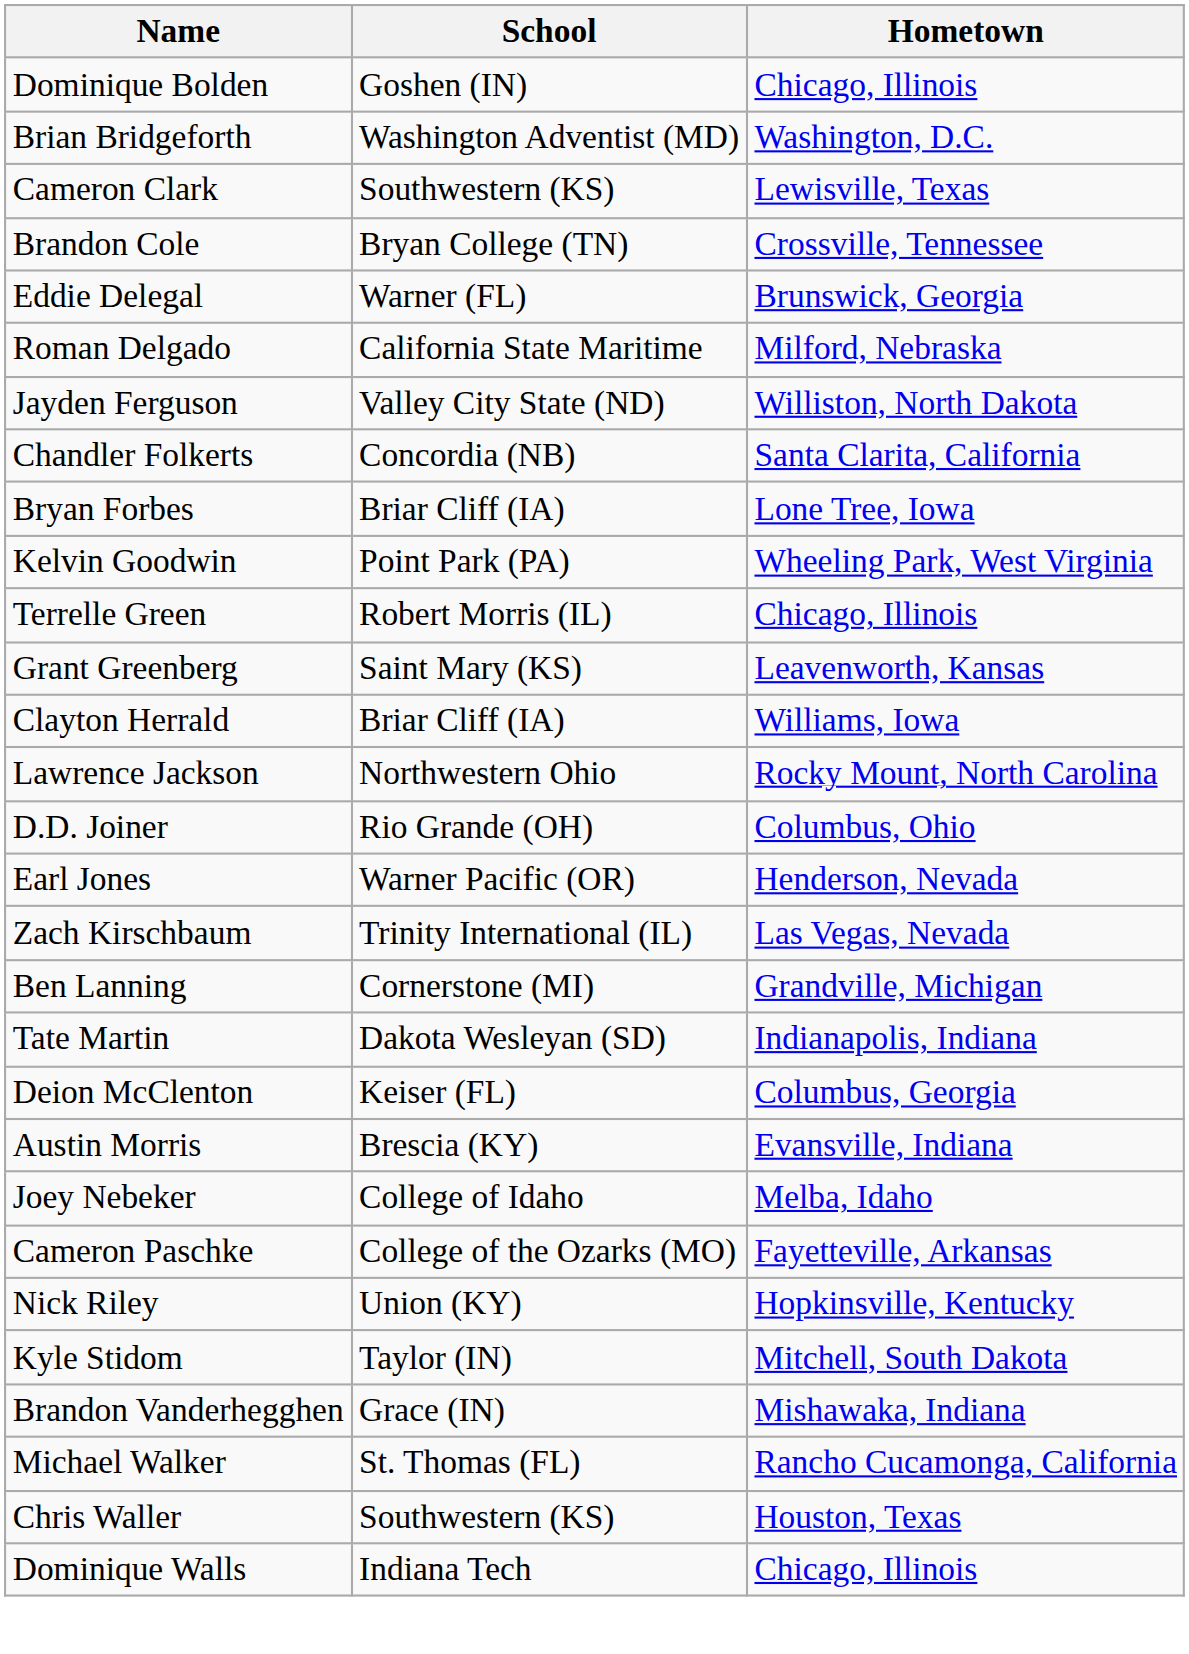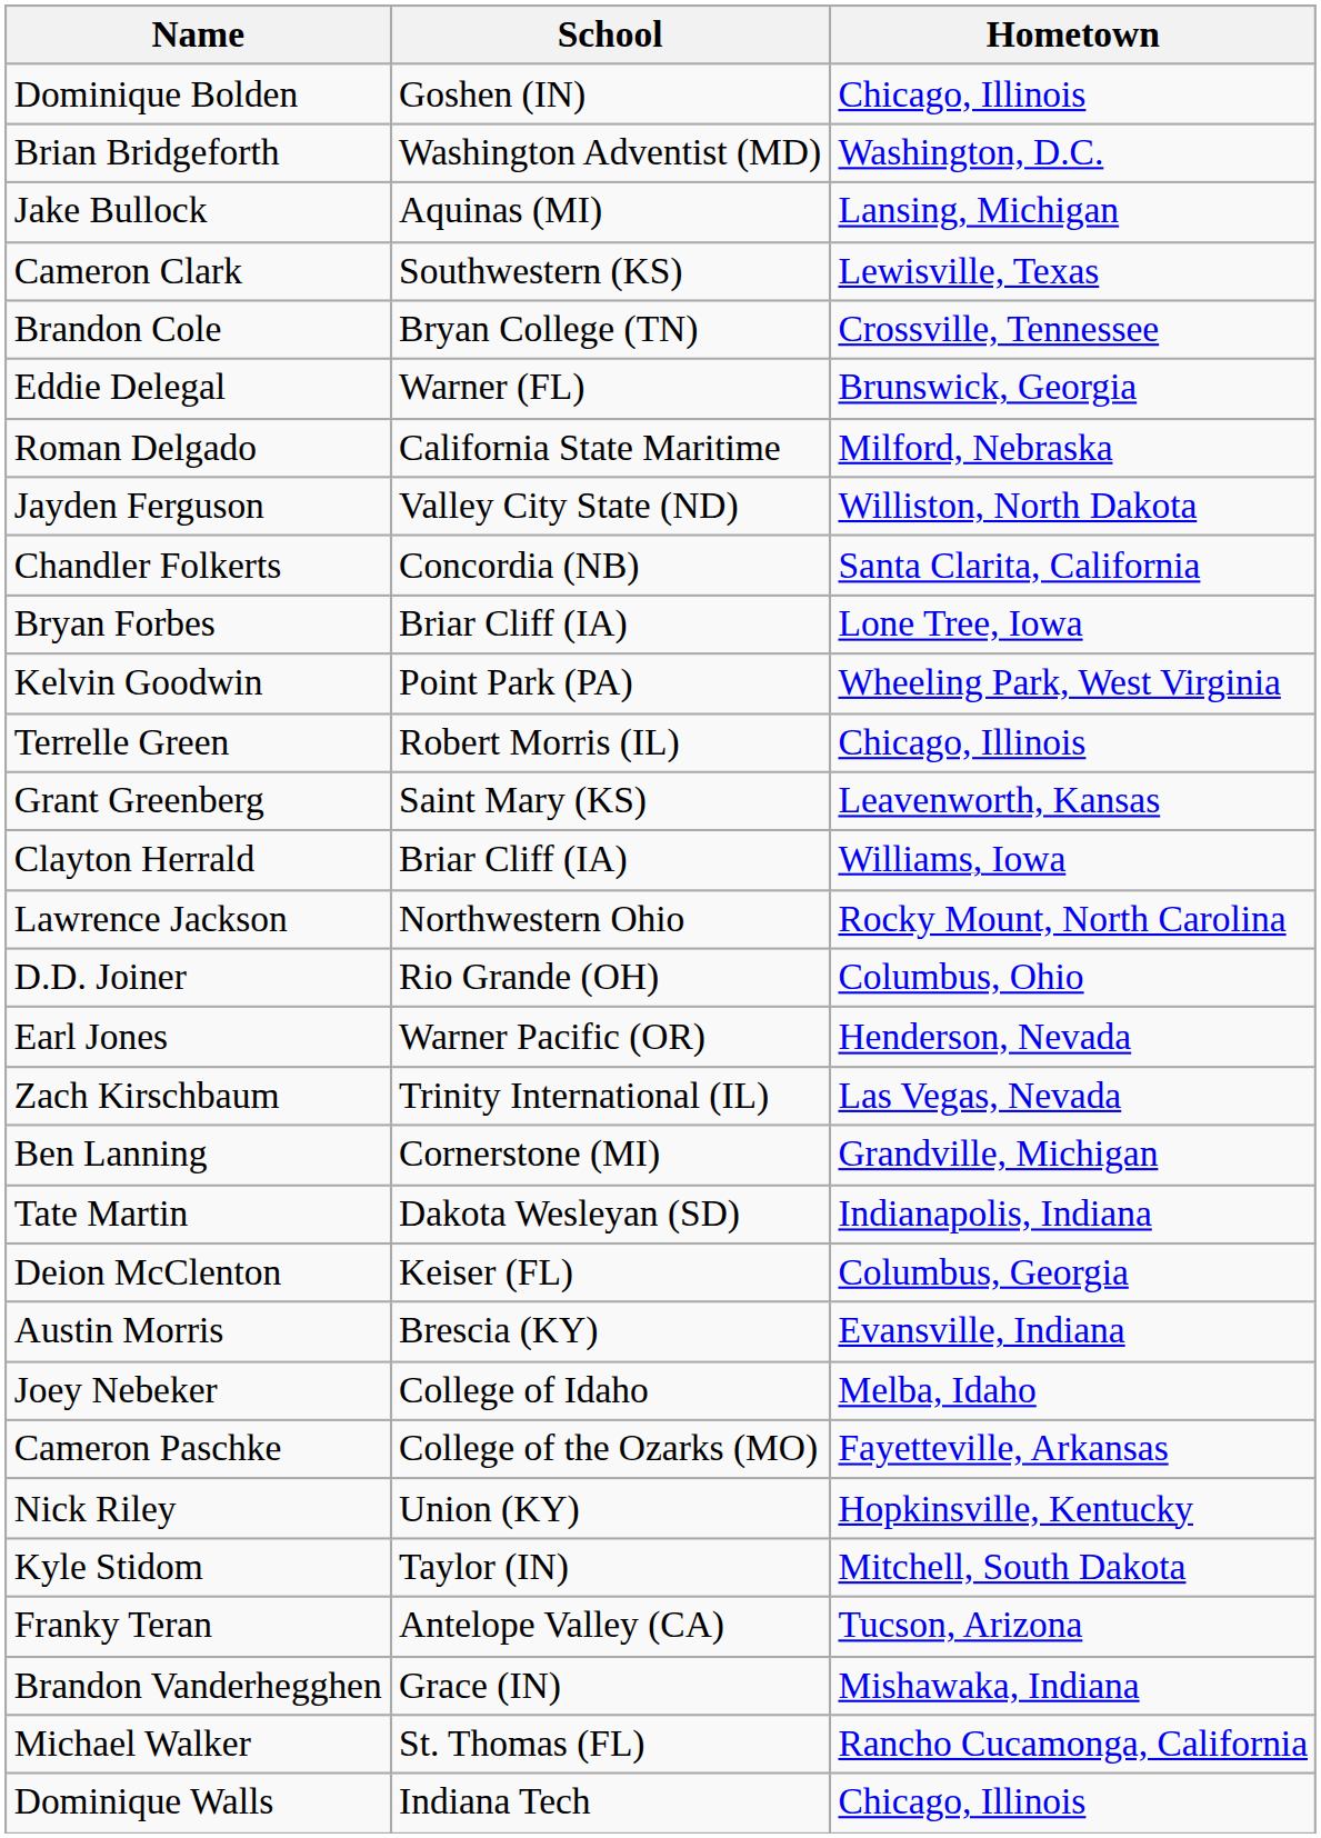+ row: Jake Bullock | Aquinas (MI) | Lansing, Michigan
+ row: Franky Teran | Antelope Valley (CA) | Tucson, Arizona
- row: Chris Waller | Southwestern (KS) | Houston, Texas
